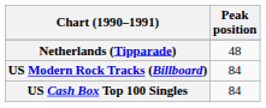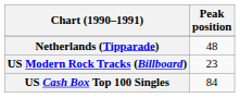US Modern Rock Tracks (Billboard) | Peak position: 84 -> 23
